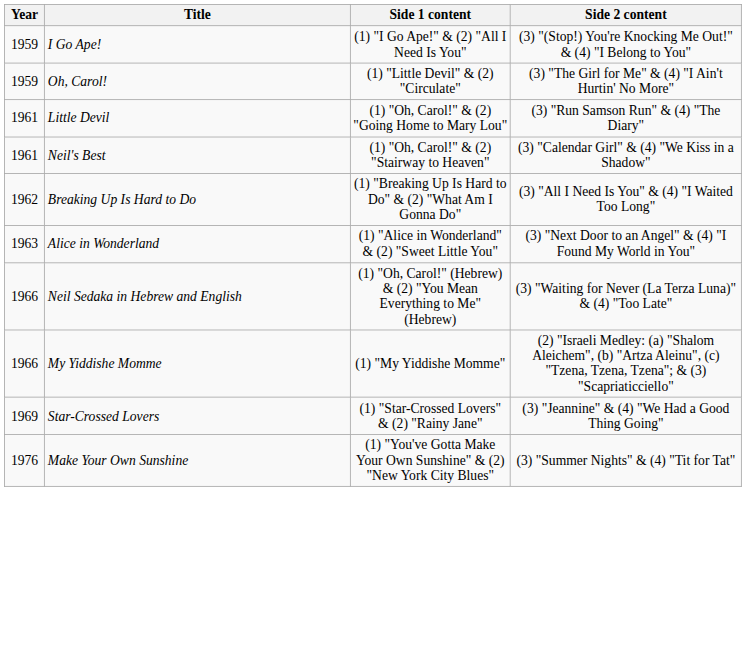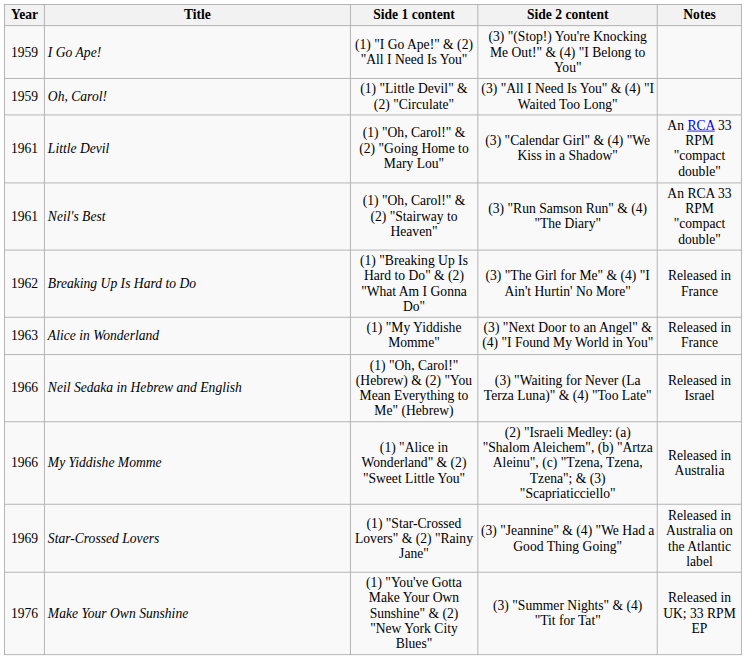+ column: Notes | An RCA 33 RPM "compact double" | An RCA 33 RPM "compact double" | Released in France | Released in France | Released in Israel | Released in Australia | Released in Australia on the Atlantic label | Released in UK; 33 RPM EP
Oh, Carol! | Side 2 content: (3) "The Girl for Me" & (4) "I Ain't Hurtin' No More" -> (3) "All I Need Is You" & (4) "I Waited Too Long"
Little Devil | Side 2 content: (3) "Run Samson Run" & (4) "The Diary" -> (3) "Calendar Girl" & (4) "We Kiss in a Shadow"
Neil's Best | Side 2 content: (3) "Calendar Girl" & (4) "We Kiss in a Shadow" -> (3) "Run Samson Run" & (4) "The Diary"
Breaking Up Is Hard to Do | Side 2 content: (3) "All I Need Is You" & (4) "I Waited Too Long" -> (3) "The Girl for Me" & (4) "I Ain't Hurtin' No More"
Alice in Wonderland | Side 1 content: (1) "Alice in Wonderland" & (2) "Sweet Little You" -> (1) "My Yiddishe Momme"
My Yiddishe Momme | Side 1 content: (1) "My Yiddishe Momme" -> (1) "Alice in Wonderland" & (2) "Sweet Little You"
